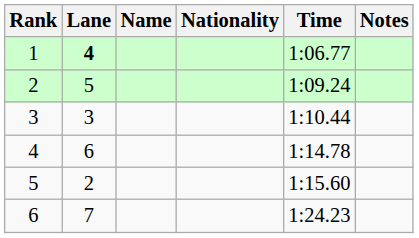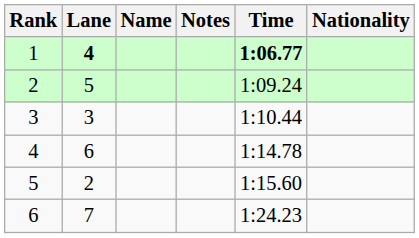columns swapped: Nationality <-> Notes
1 | Time: normal -> bold
